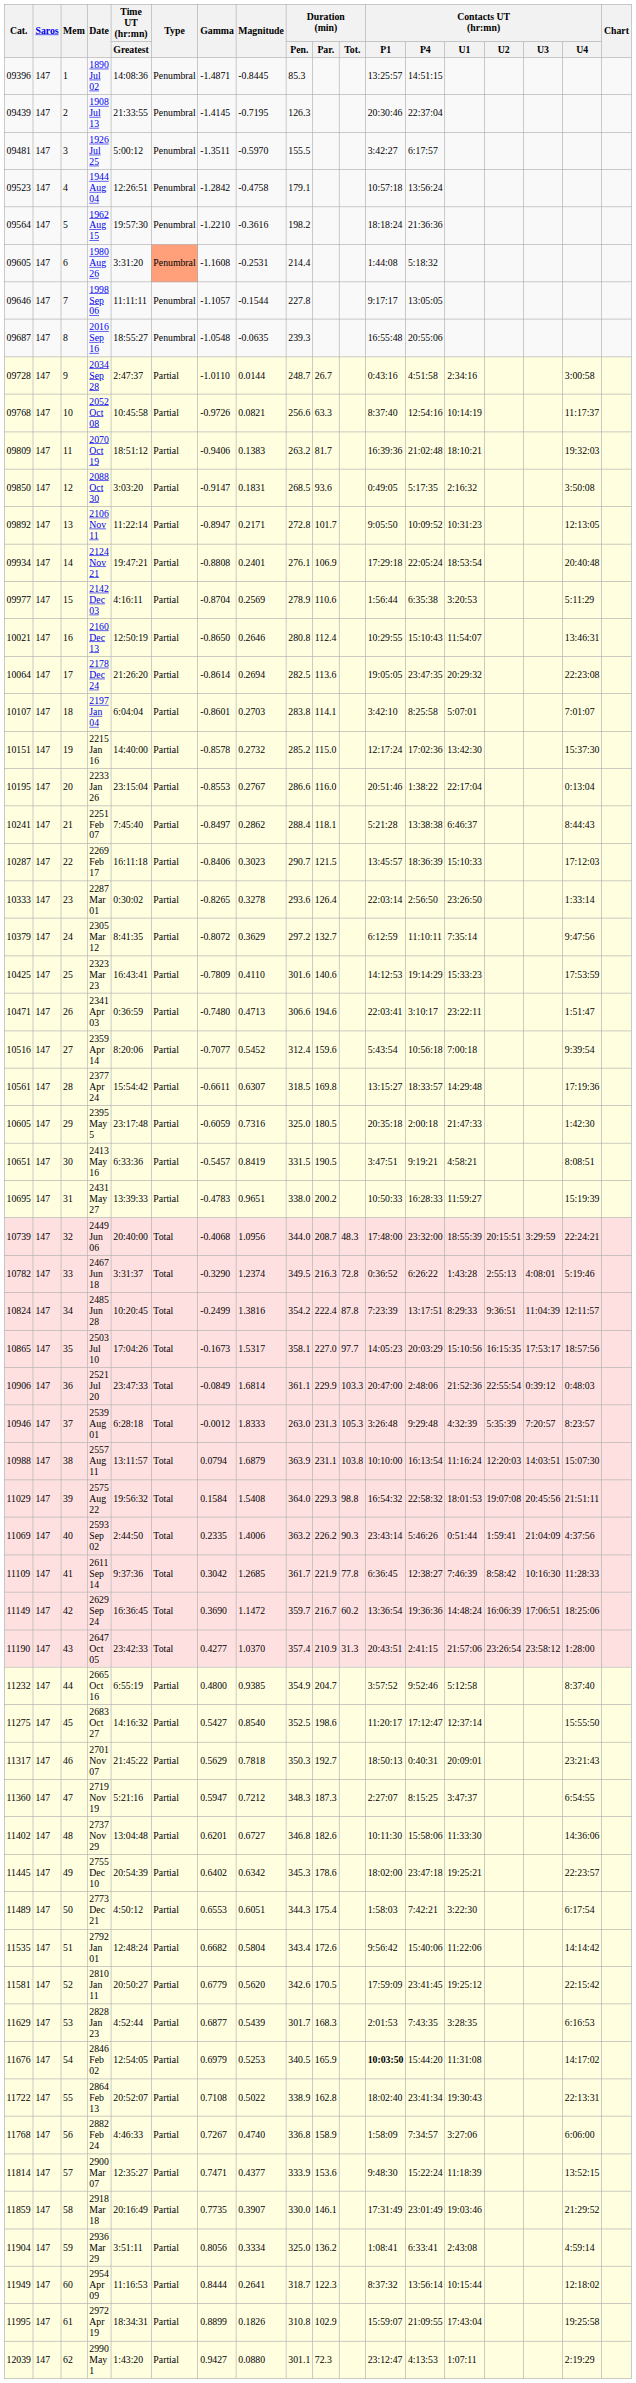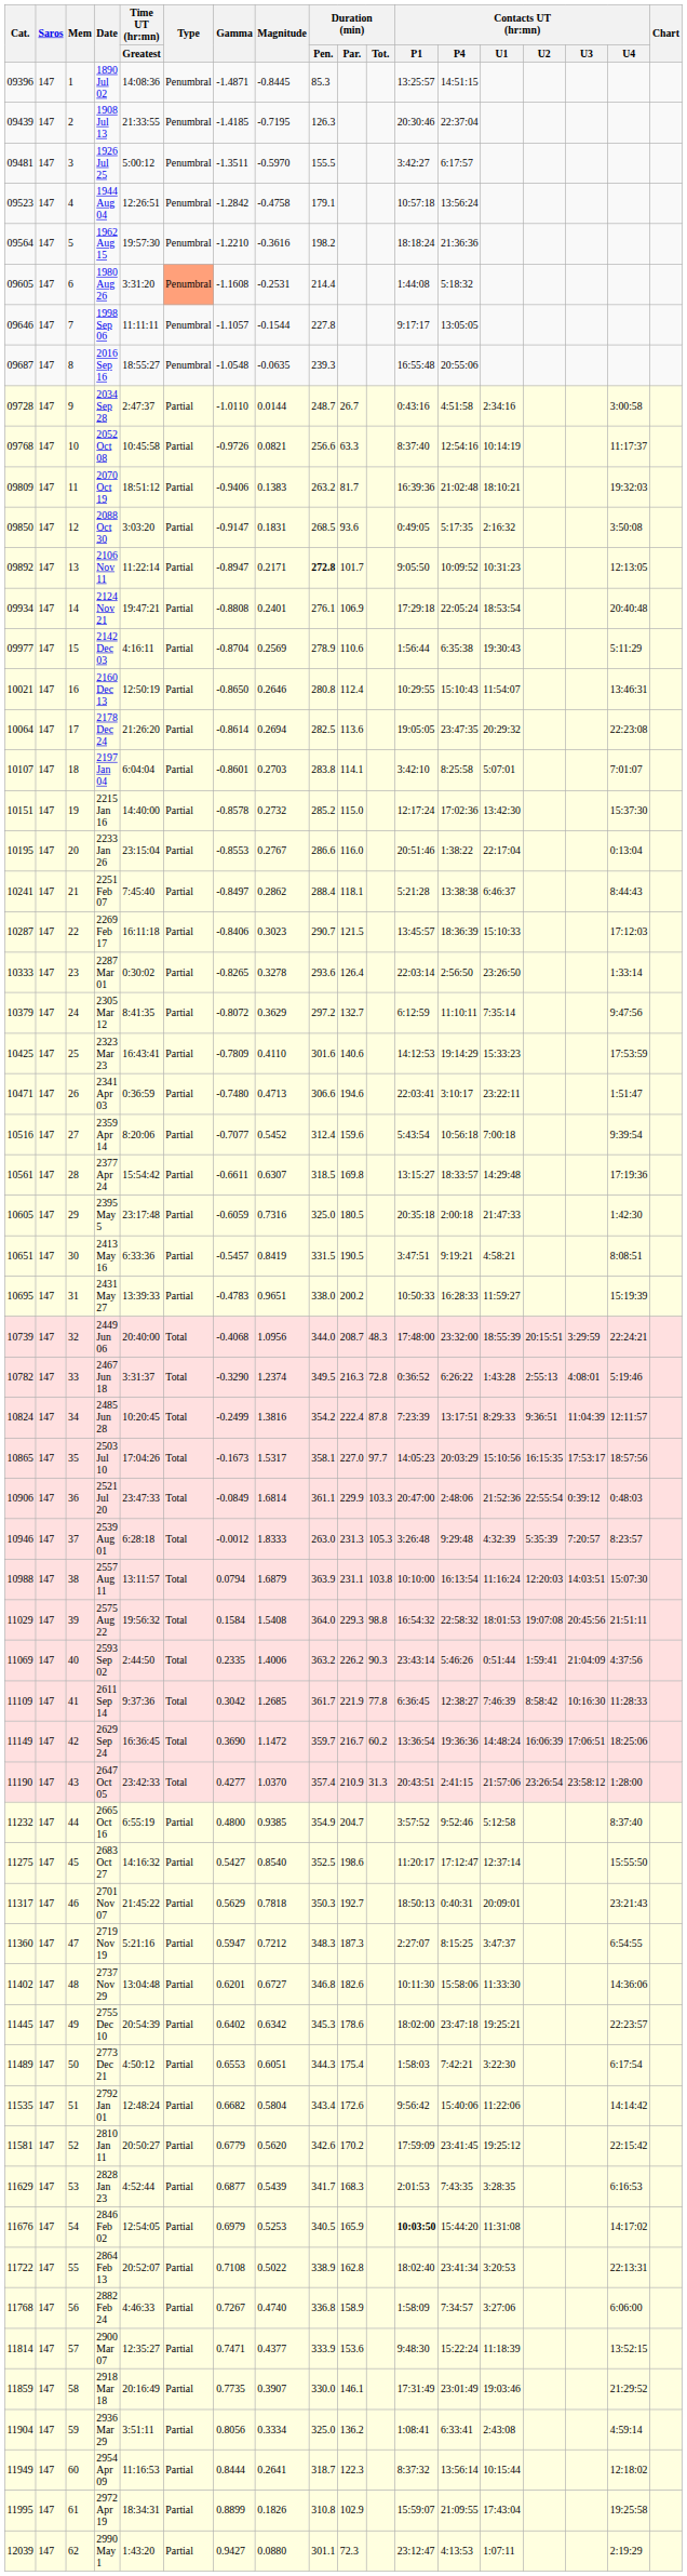1908 Jul 13 | Gamma: -1.4145 -> -1.4185
2106 Nov 11 | Duration (min) / Pen.: normal -> bold
2142 Dec 03 | Contacts UT (hr:mn) / U1: 3:20:53 -> 19:30:43
2810 Jan 11 | Duration (min) / Par.: 170.5 -> 170.2
2828 Jan 23 | Duration (min) / Pen.: 301.7 -> 341.7
2864 Feb 13 | Contacts UT (hr:mn) / U1: 19:30:43 -> 3:20:53
